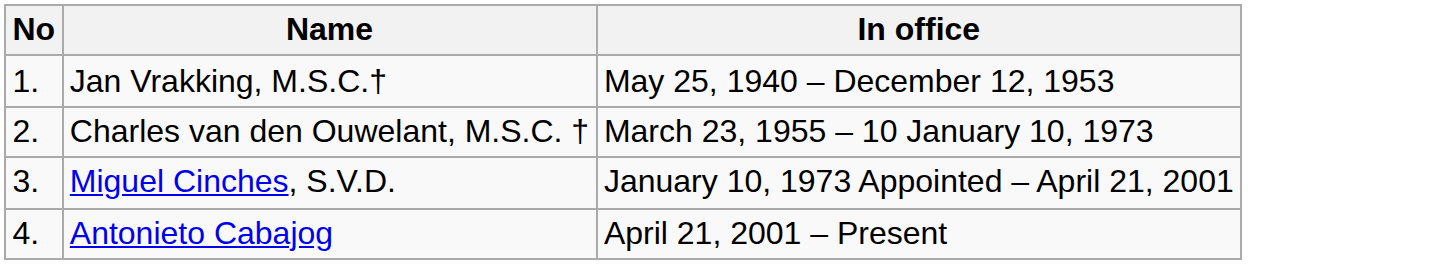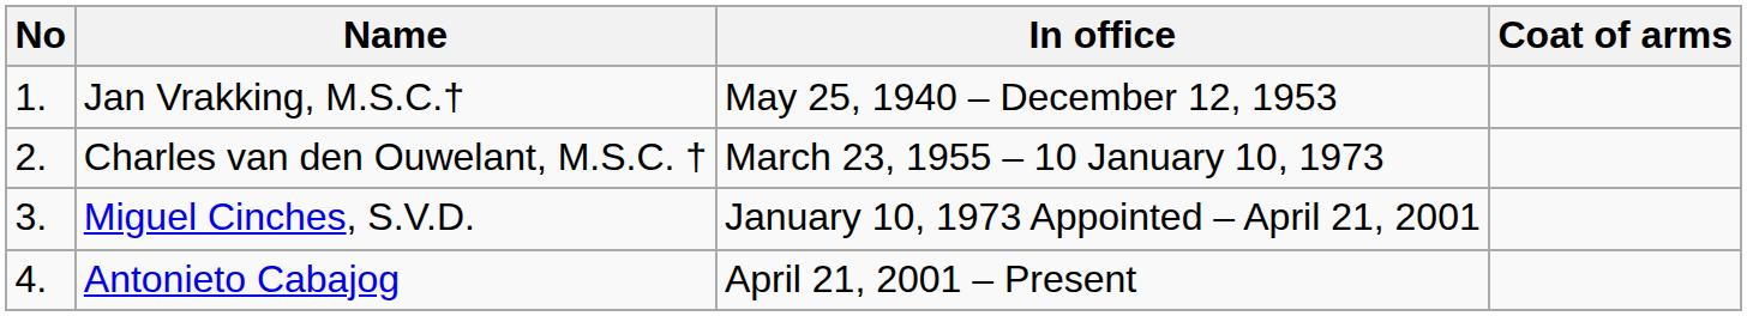+ column: Coat of arms
